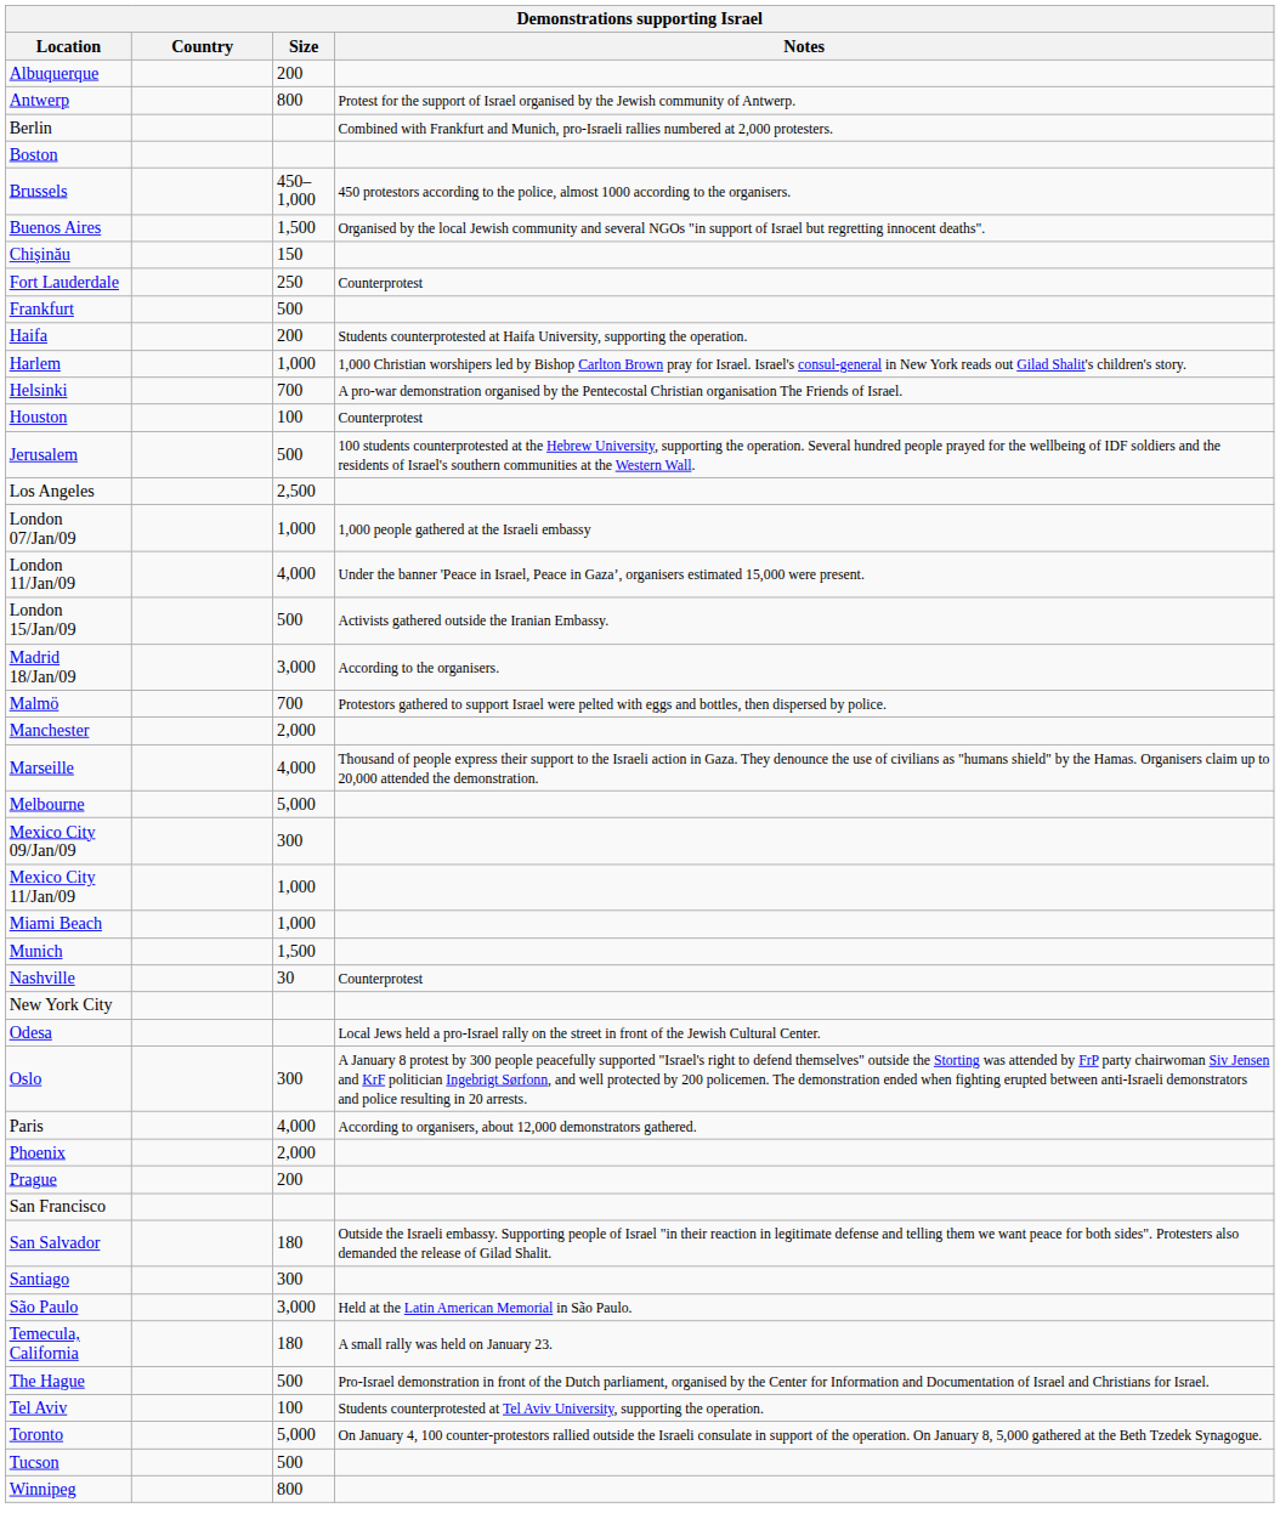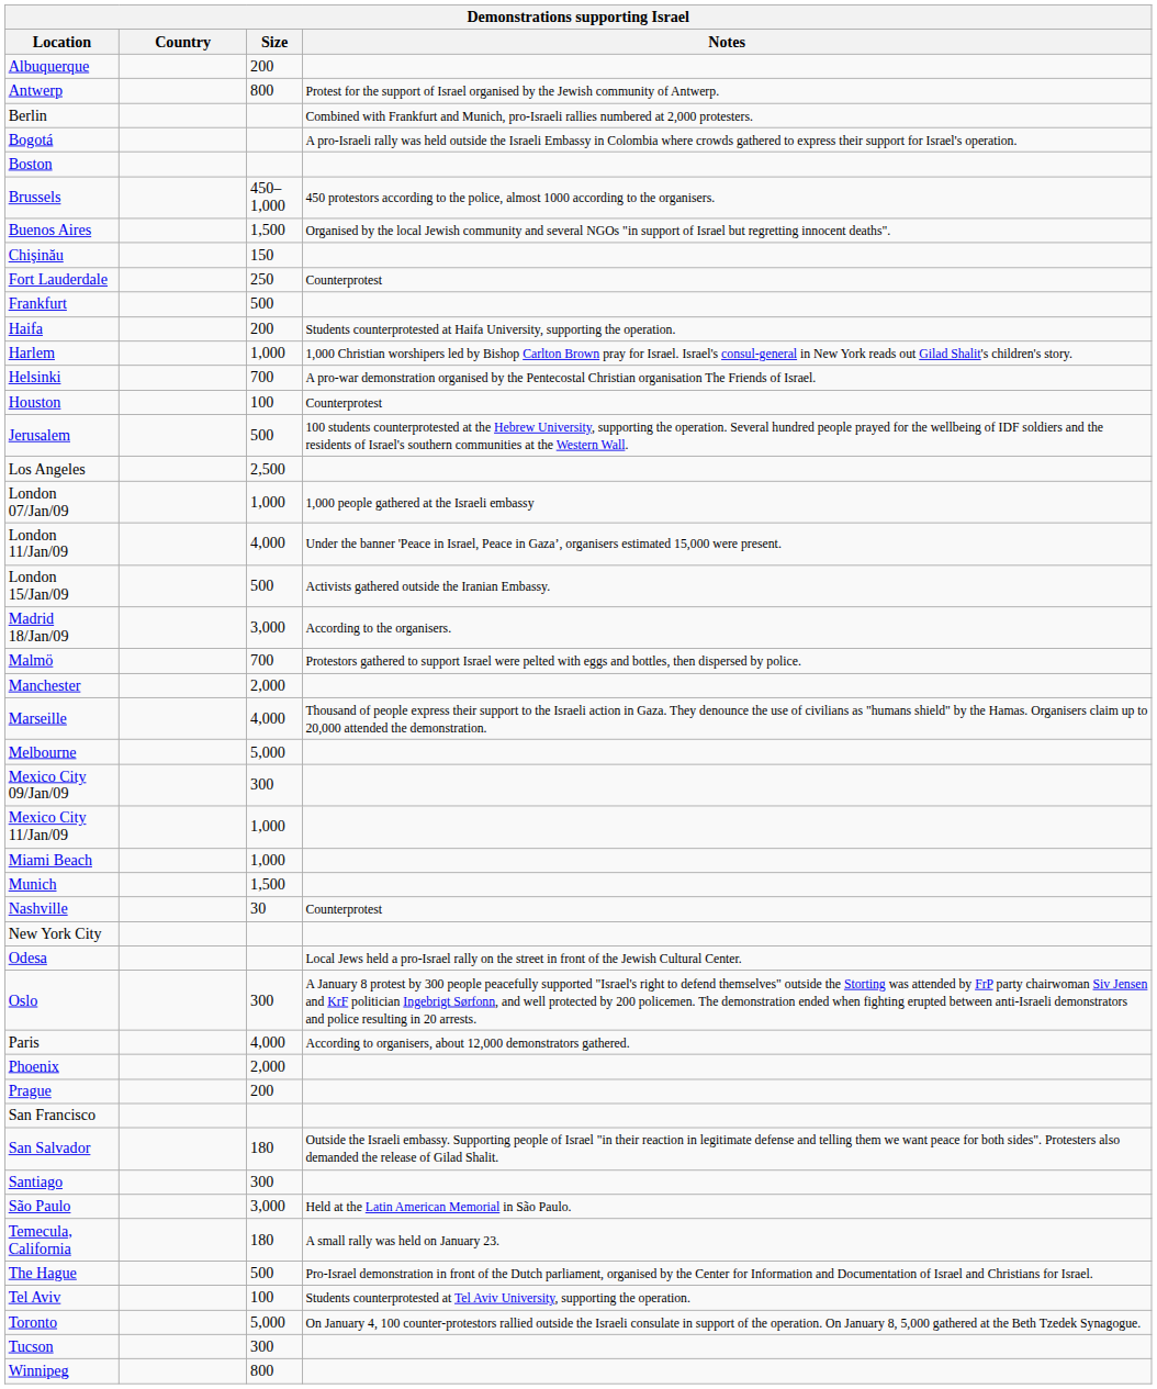+ row: Bogotá | A pro-Israeli rally was held outside the Israeli Embassy in Colombia where crowds gathered to express their support for Israel's operation.
Tucson | Size: 500 -> 300
